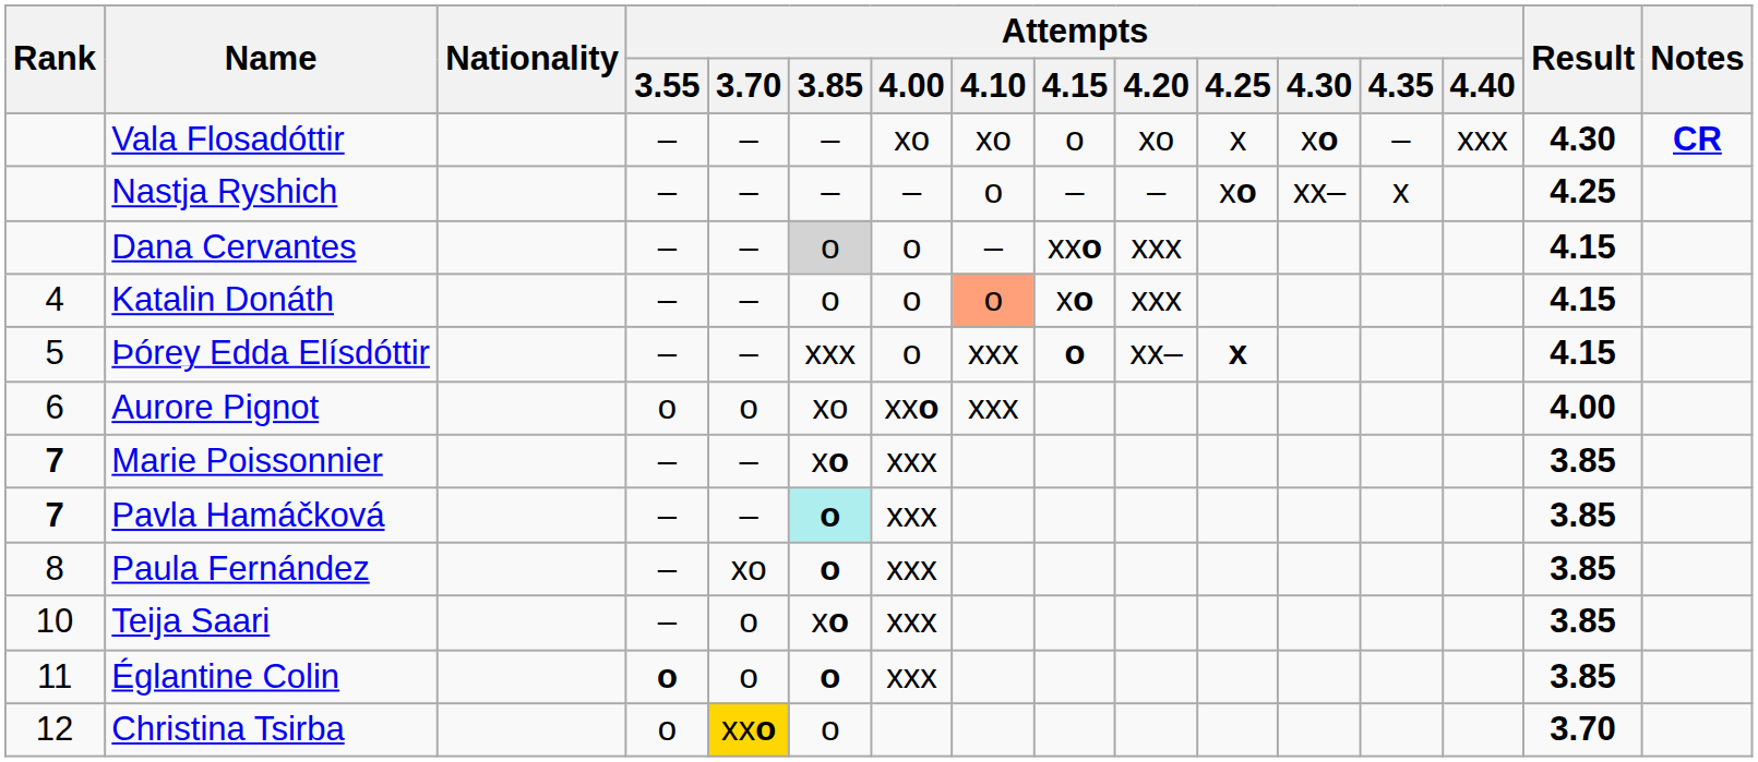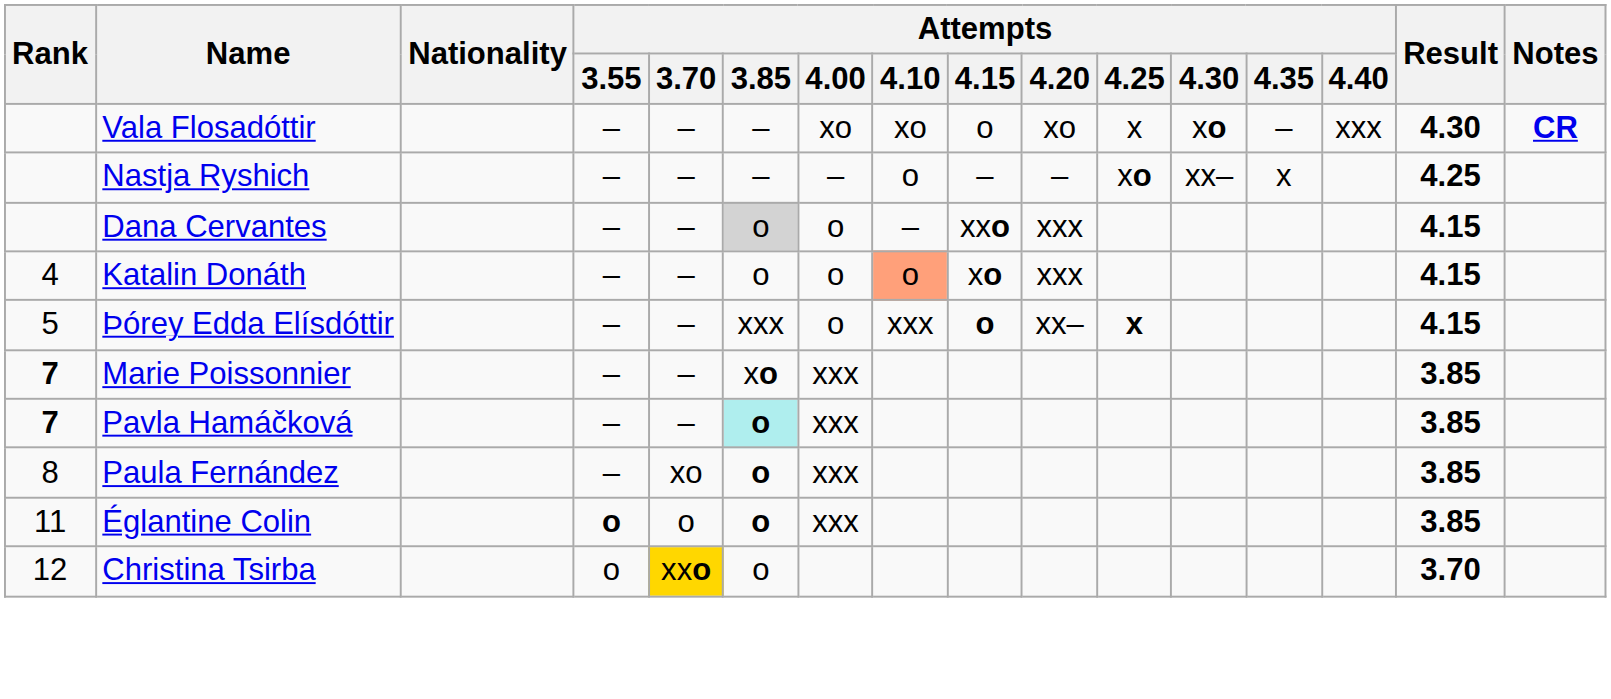- row: 6 | Aurore Pignot | o | o | xo | xxo | xxx | 4.00
- row: 10 | Teija Saari | – | o | xo | xxx | 3.85
